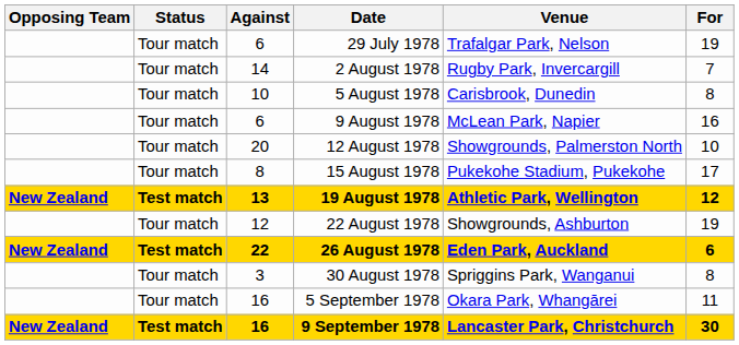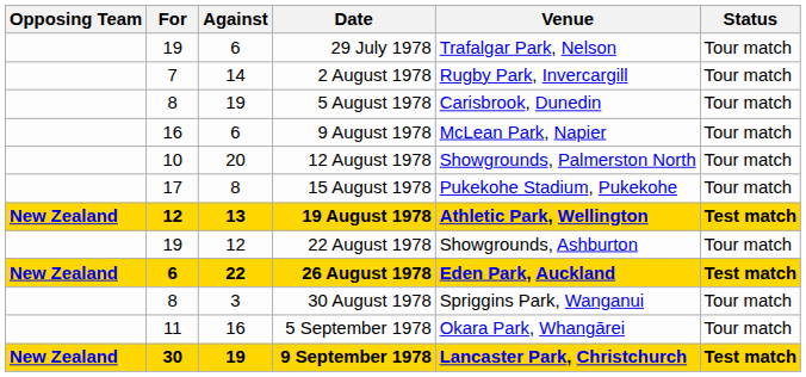columns swapped: For <-> Status
5 August 1978 | Against: 10 -> 19
9 September 1978 | Against: 16 -> 19
